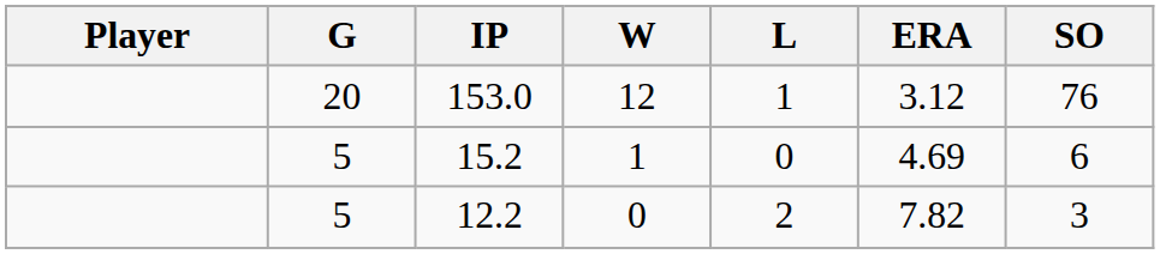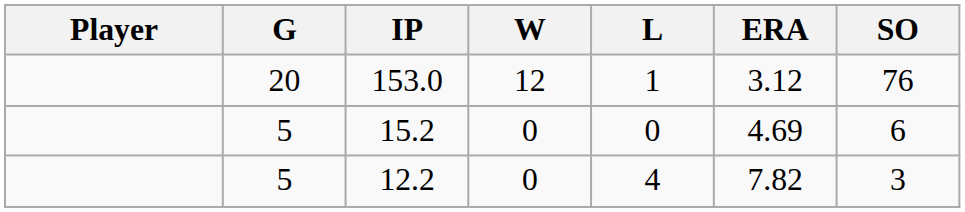15.2 | W: 1 -> 0
12.2 | L: 2 -> 4
